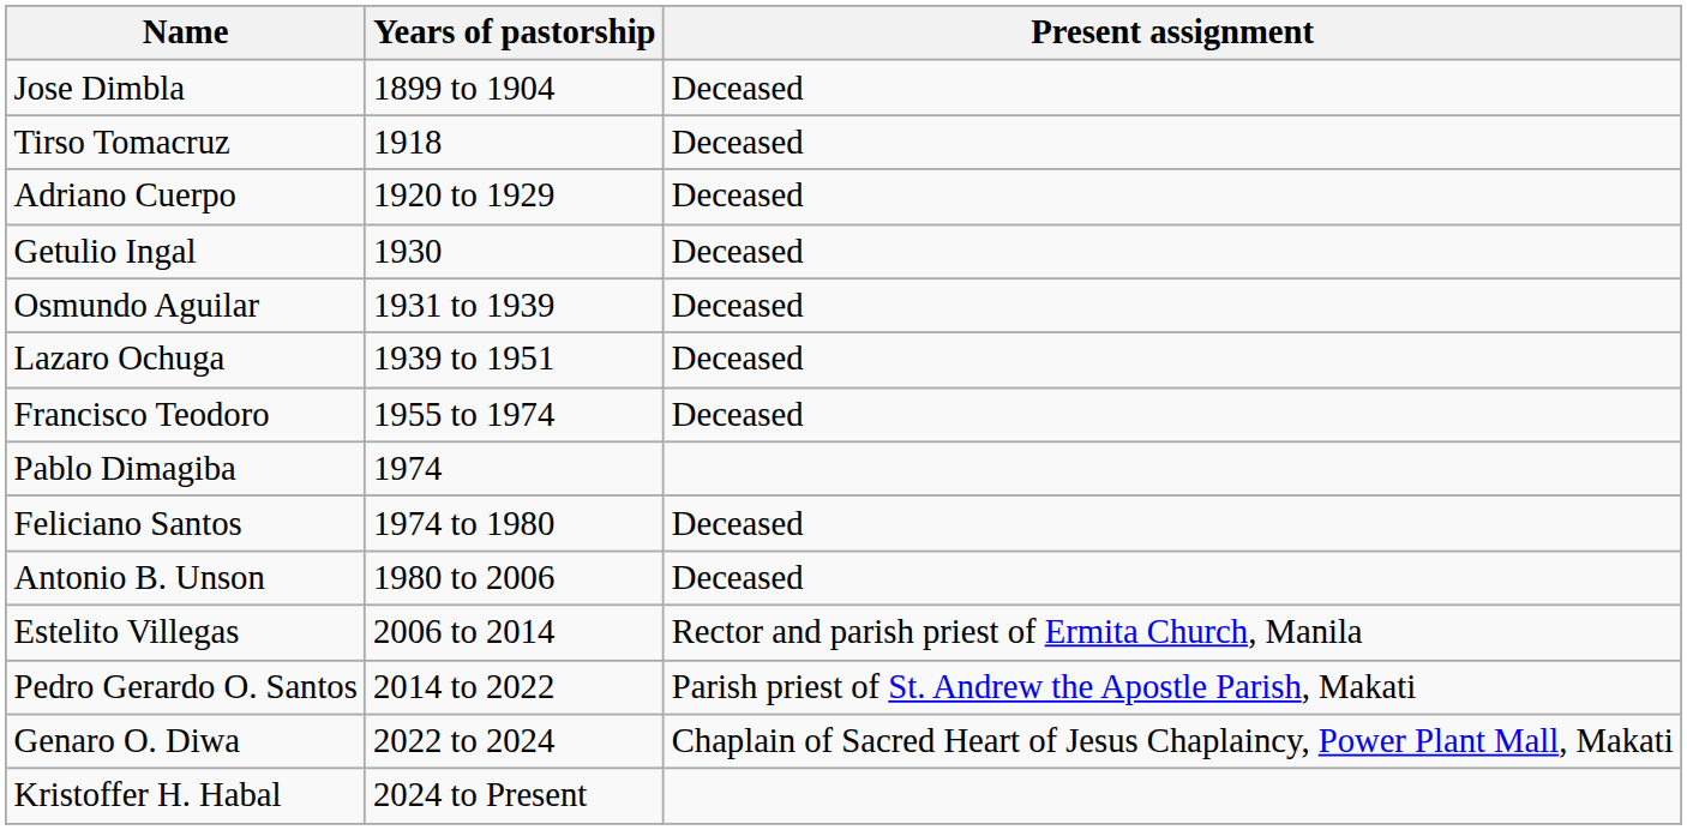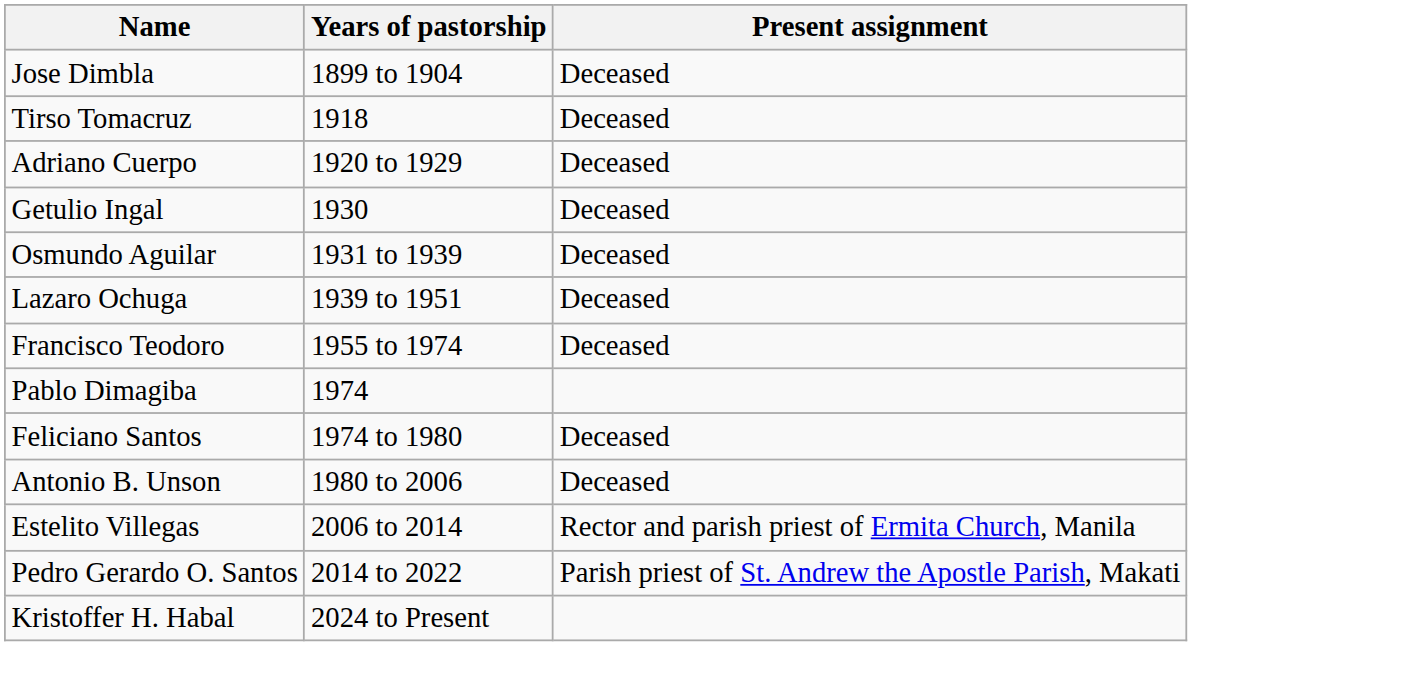- row: Genaro O. Diwa | 2022 to 2024 | Chaplain of Sacred Heart of Jesus Chaplaincy, Power Plant Mall, Makati
